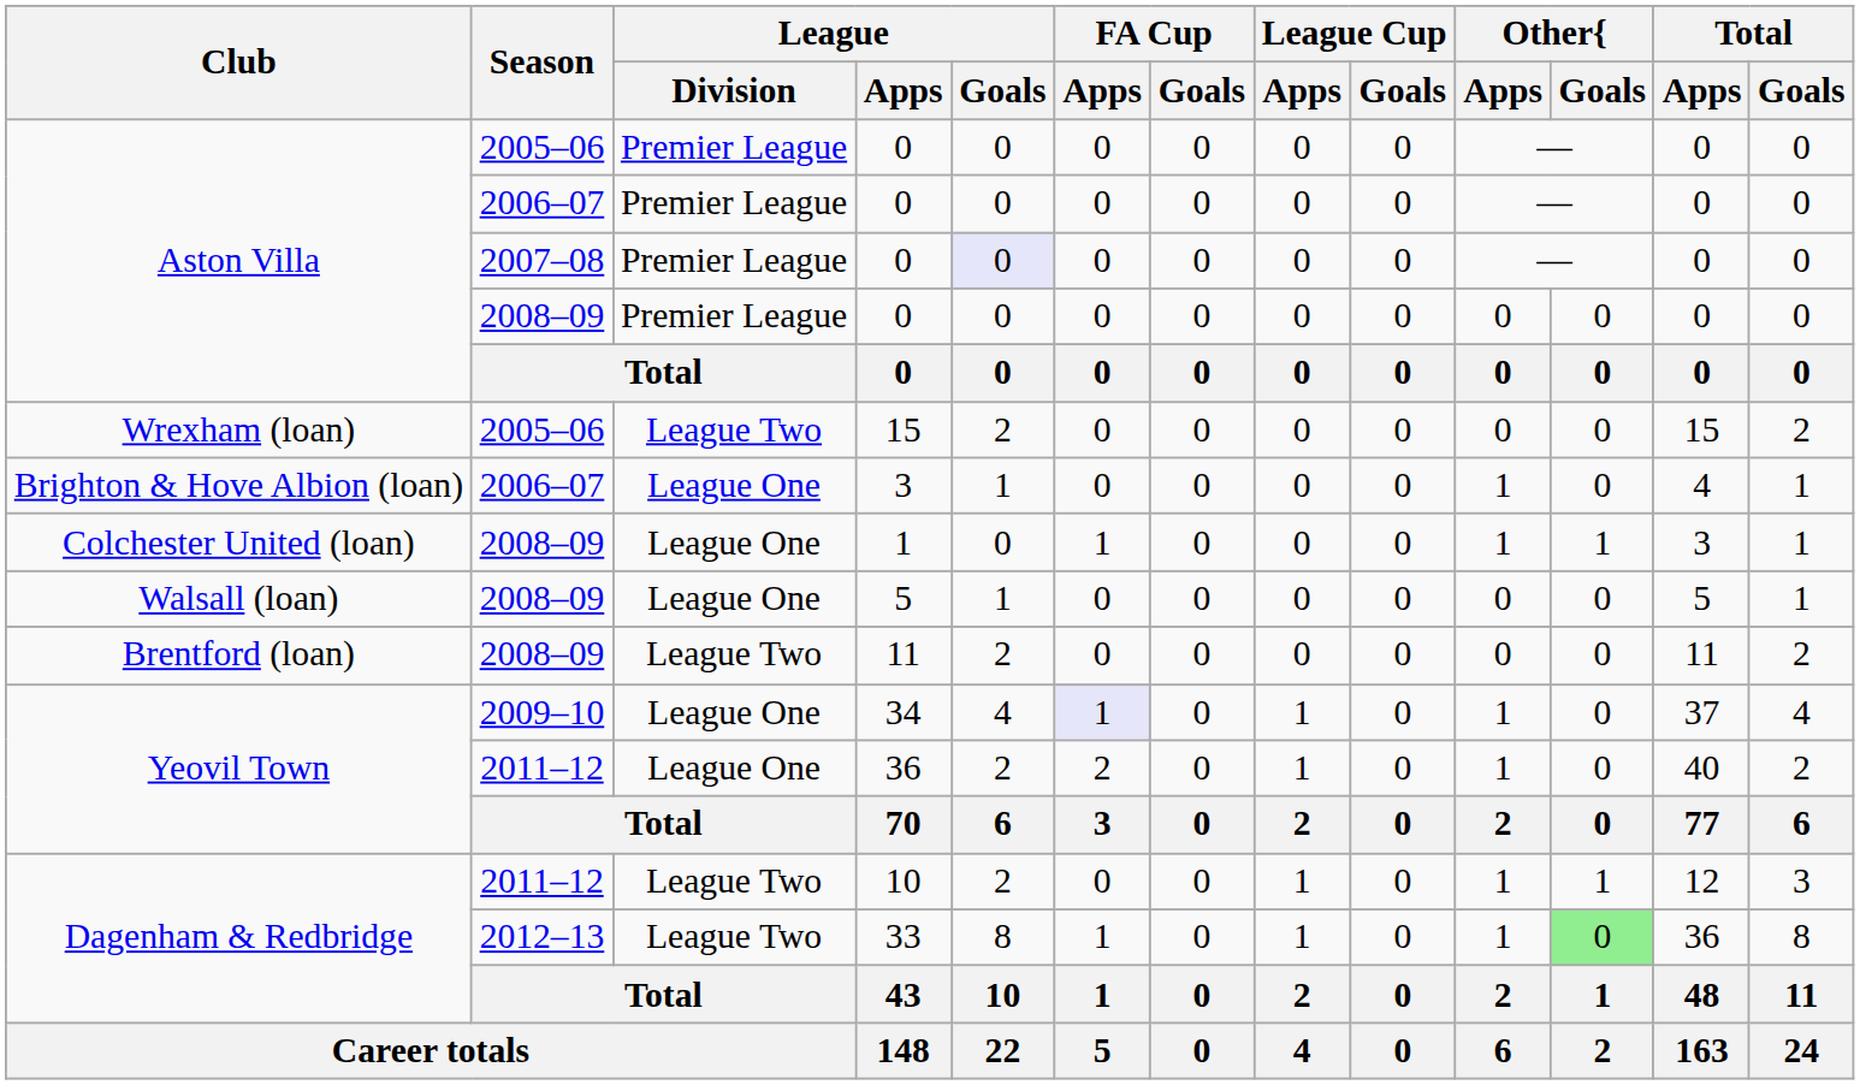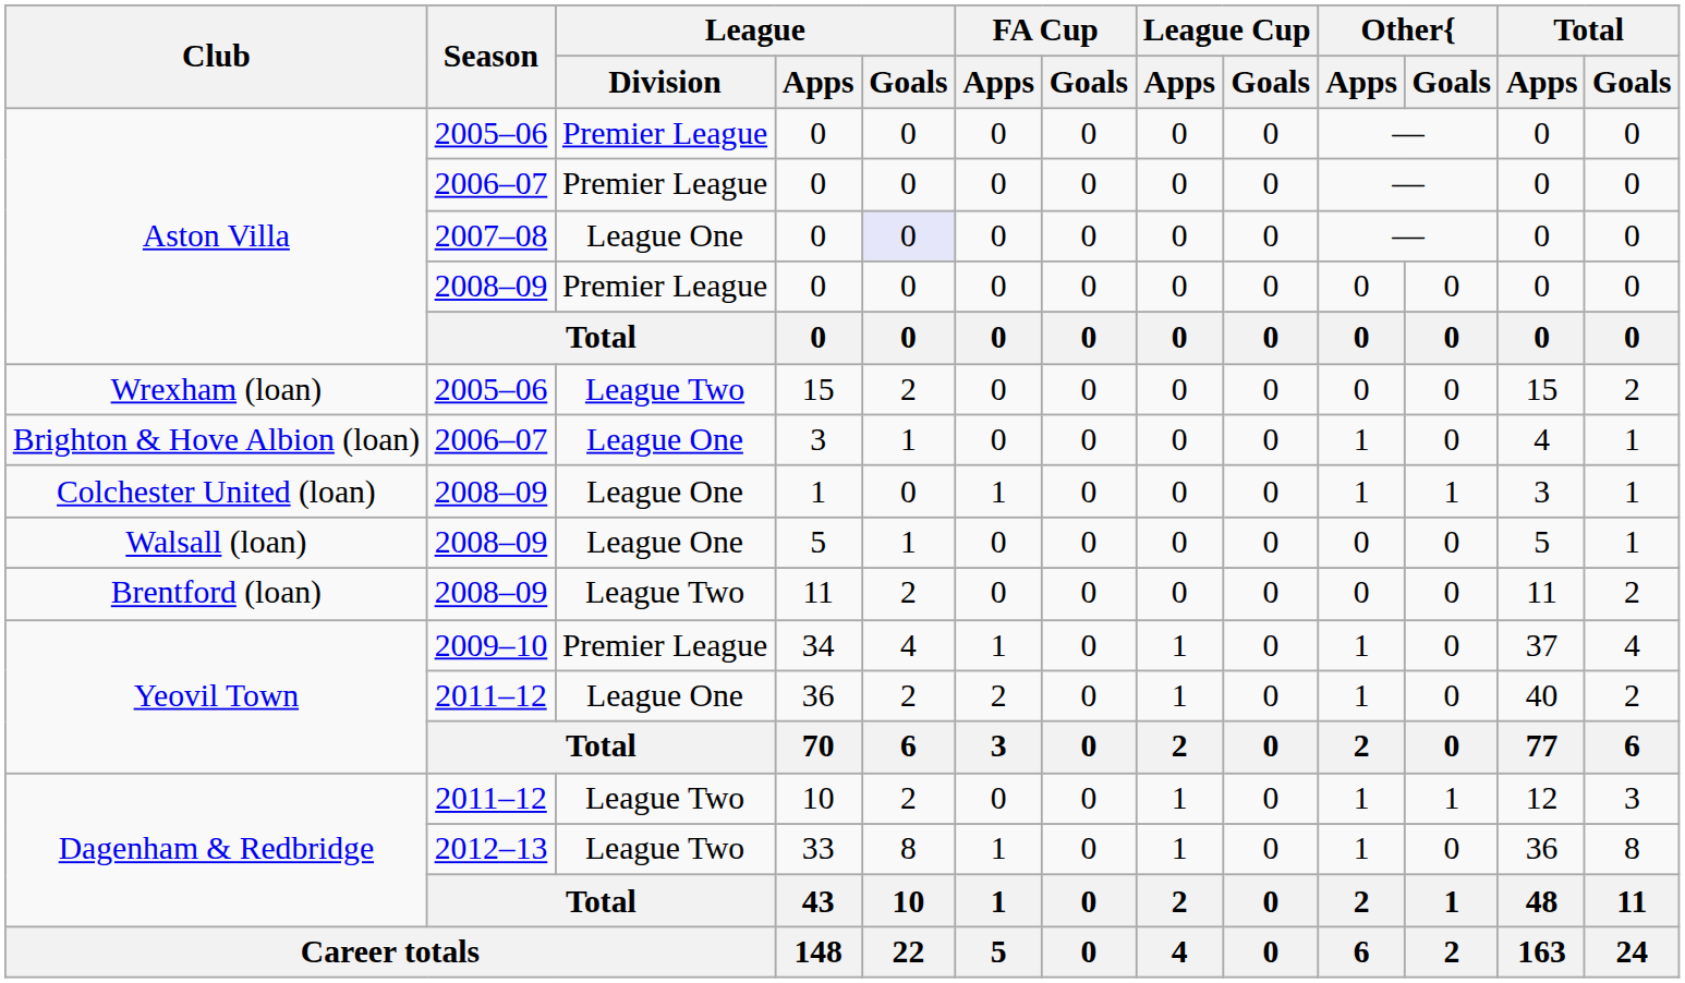2007–08 / 0 | League / Division: Premier League -> League One
34 | League / Division: League One -> Premier League
34 | FA Cup / Apps: lavender background -> no background
33 | Other{ / Goals: lightgreen background -> no background
